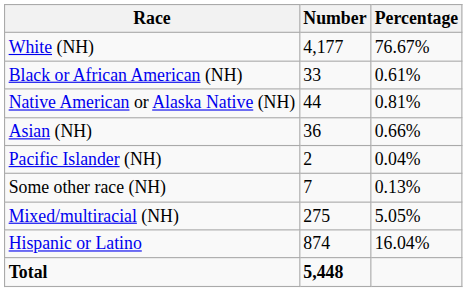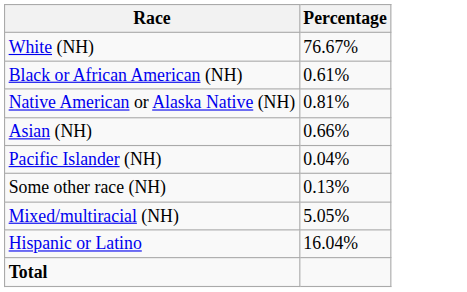- column: Number | 4,177 | 33 | 44 | 36 | 2 | 7 | 275 | 874 | 5,448
